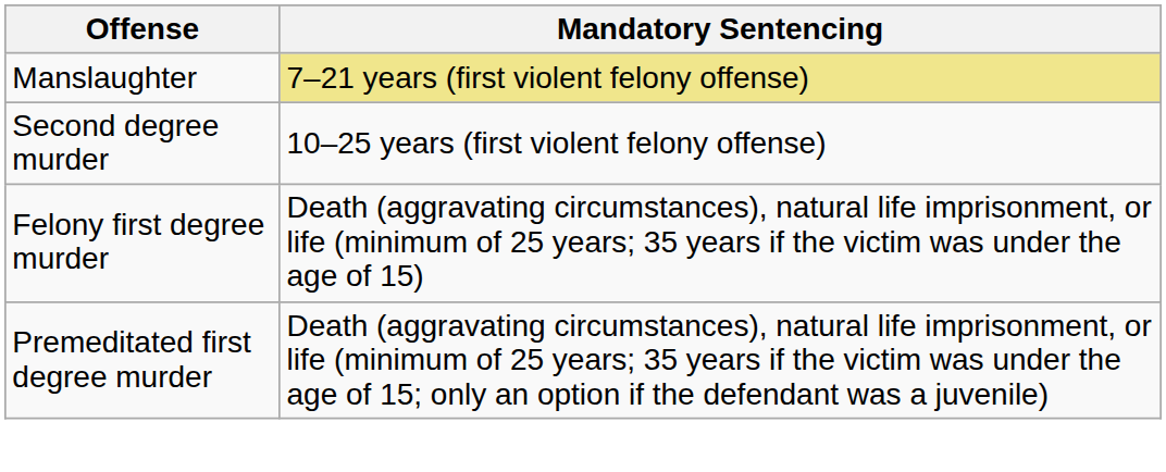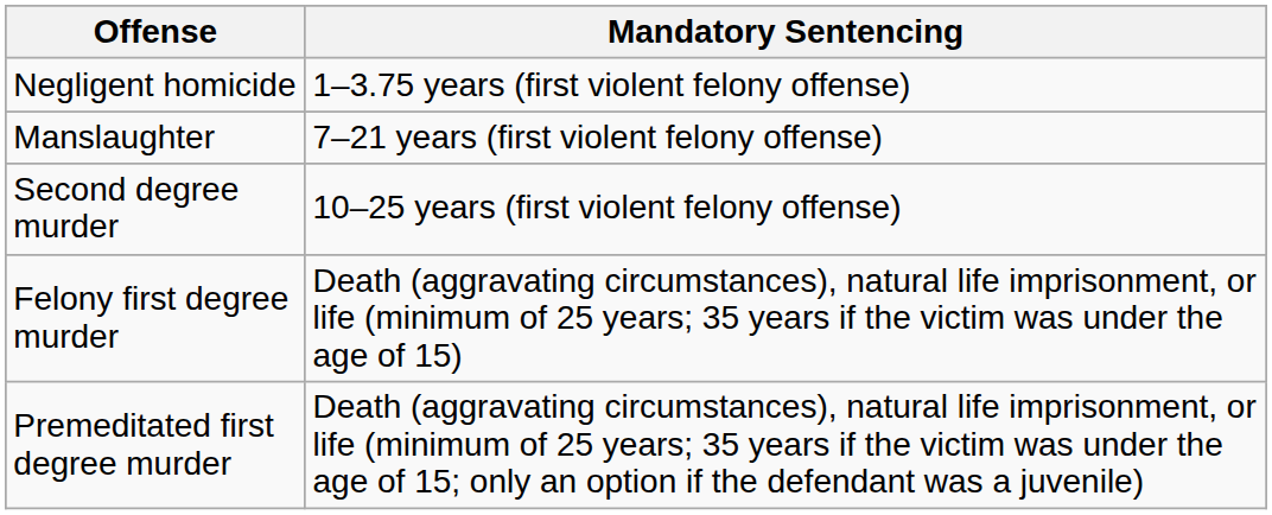+ row: Negligent homicide | 1–3.75 years (first violent felony offense)
Manslaughter | Mandatory Sentencing: khaki background -> no background
